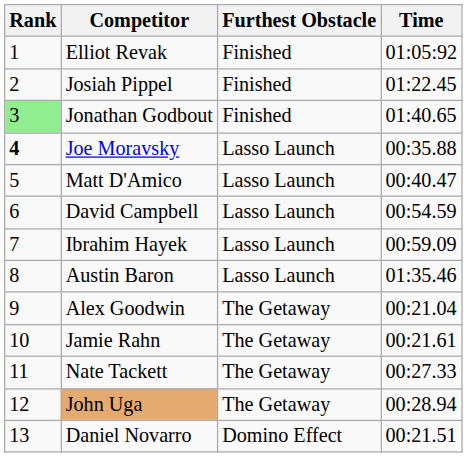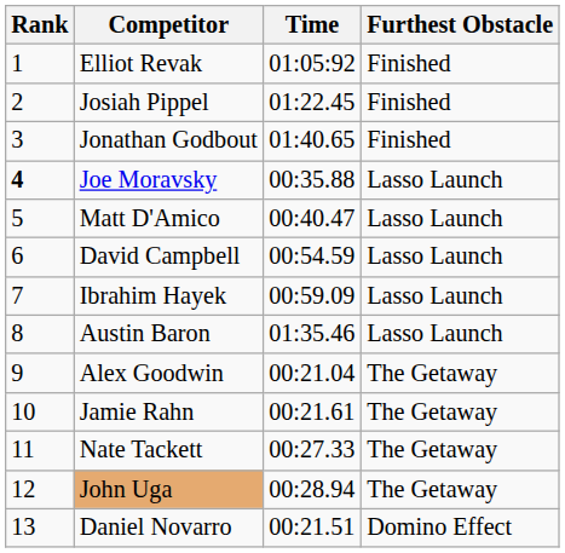columns swapped: Time <-> Furthest Obstacle
Jonathan Godbout | Rank: lightgreen background -> no background
